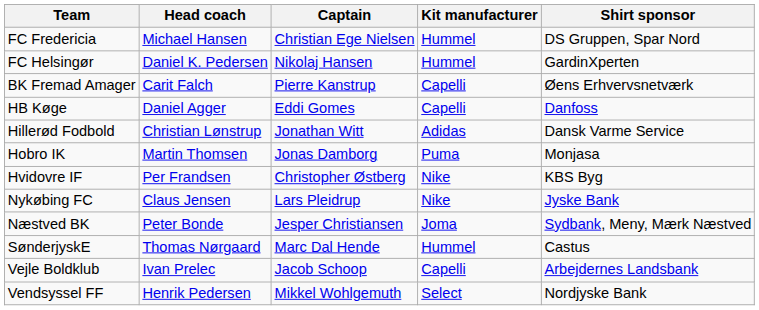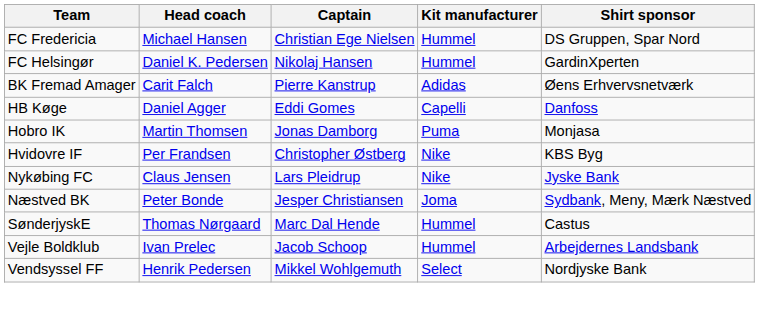BK Fremad Amager | Kit manufacturer: Capelli -> Adidas
- row: Hillerød Fodbold | Christian Lønstrup | Jonathan Witt | Adidas | Dansk Varme Service
Vejle Boldklub | Kit manufacturer: Capelli -> Hummel
